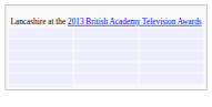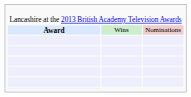+ row: Award | Wins | Nominations
